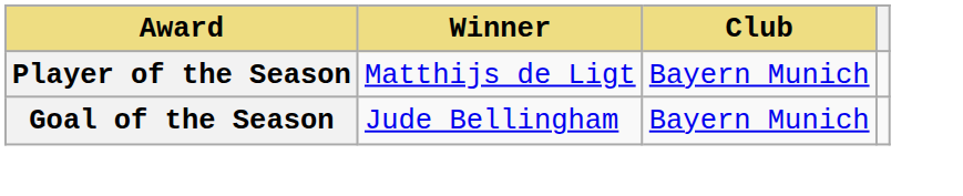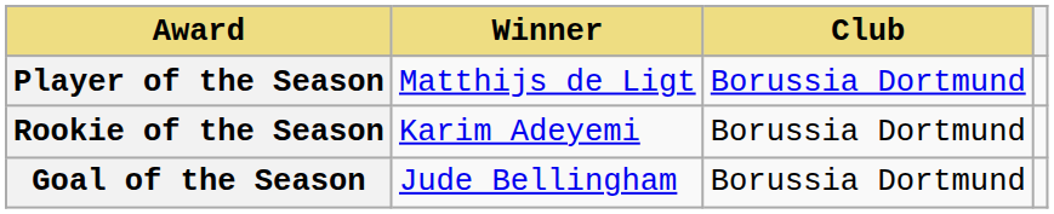Player of the Season | Club: Bayern Munich -> Borussia Dortmund
+ row: Rookie of the Season | Karim Adeyemi | Borussia Dortmund
Goal of the Season | Club: Bayern Munich -> Borussia Dortmund
